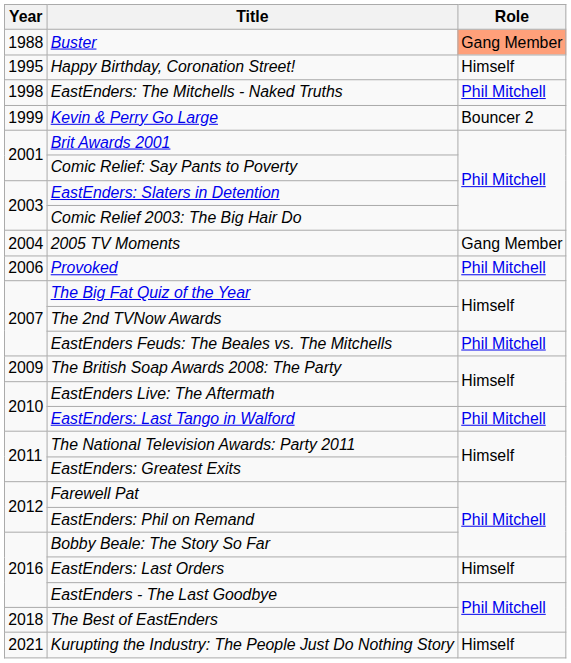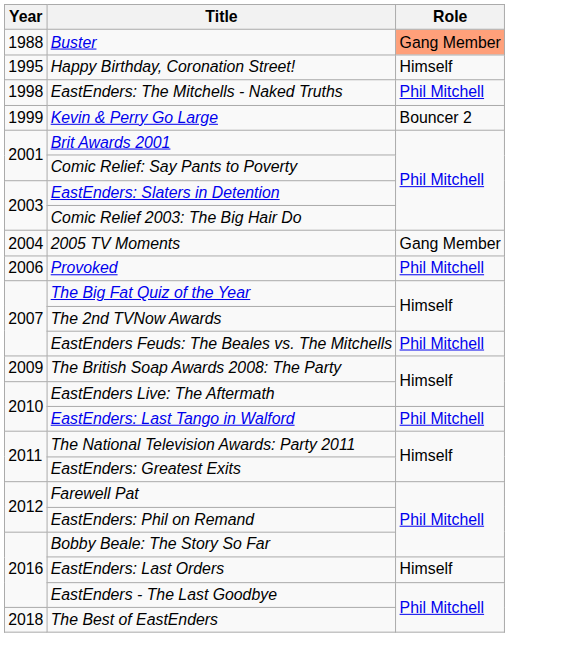- row: 2021 | Kurupting the Industry: The People Just Do Nothing Story | Himself
